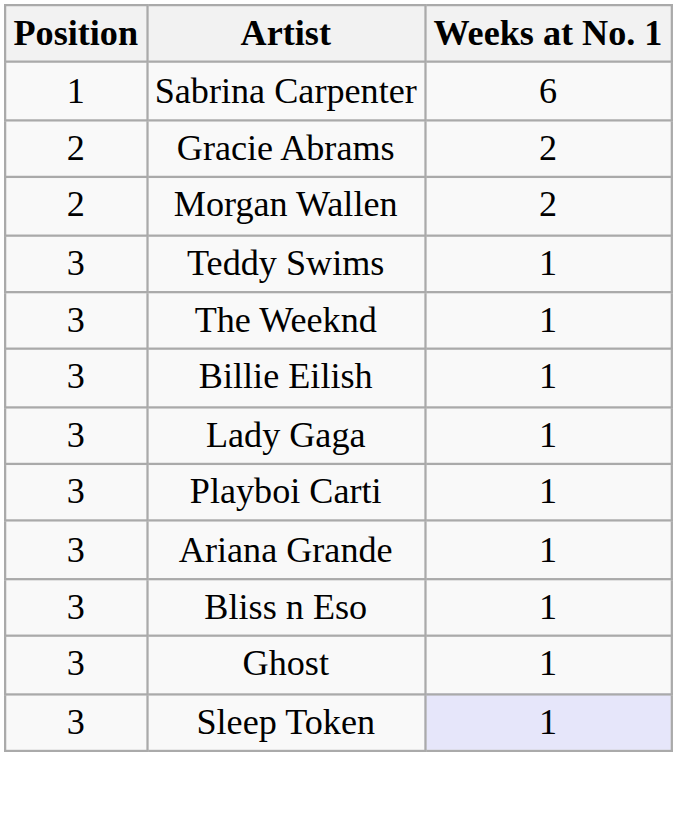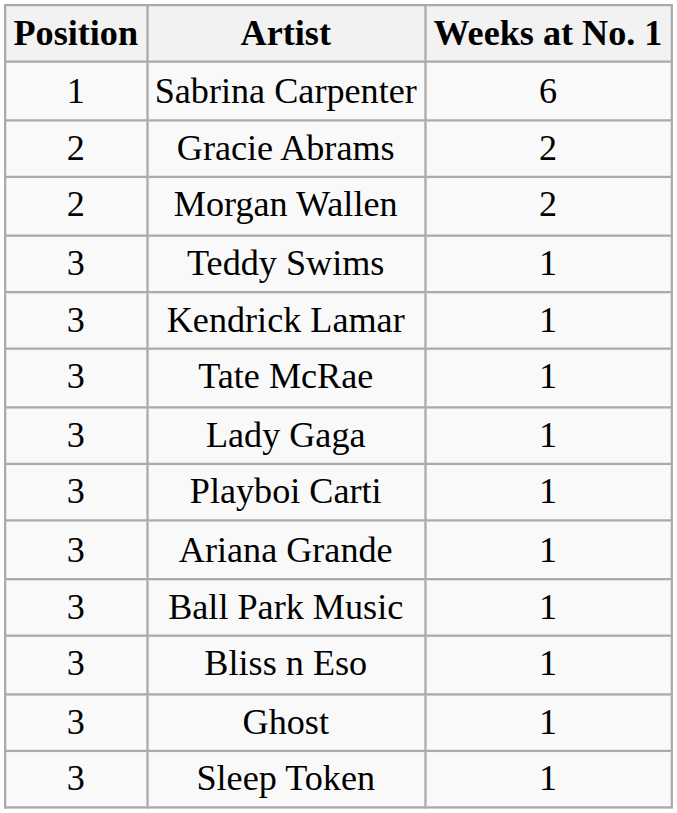- row: 3 | The Weeknd | 1
+ row: 3 | Kendrick Lamar | 1
+ row: 3 | Tate McRae | 1
- row: 3 | Billie Eilish | 1
+ row: 3 | Ball Park Music | 1
Sleep Token | Weeks at No. 1: lavender background -> no background
